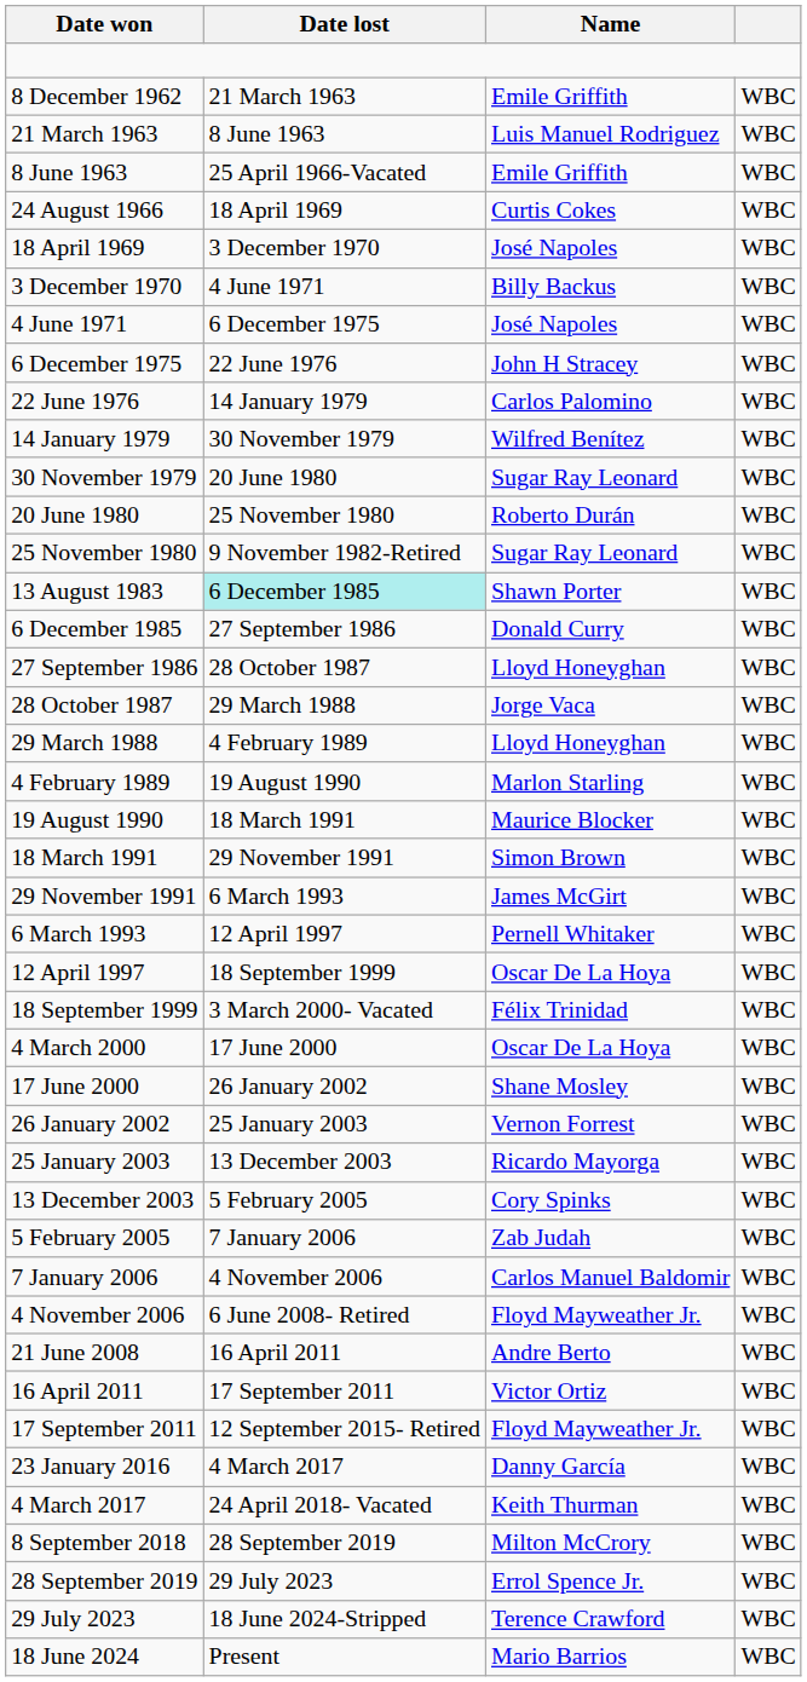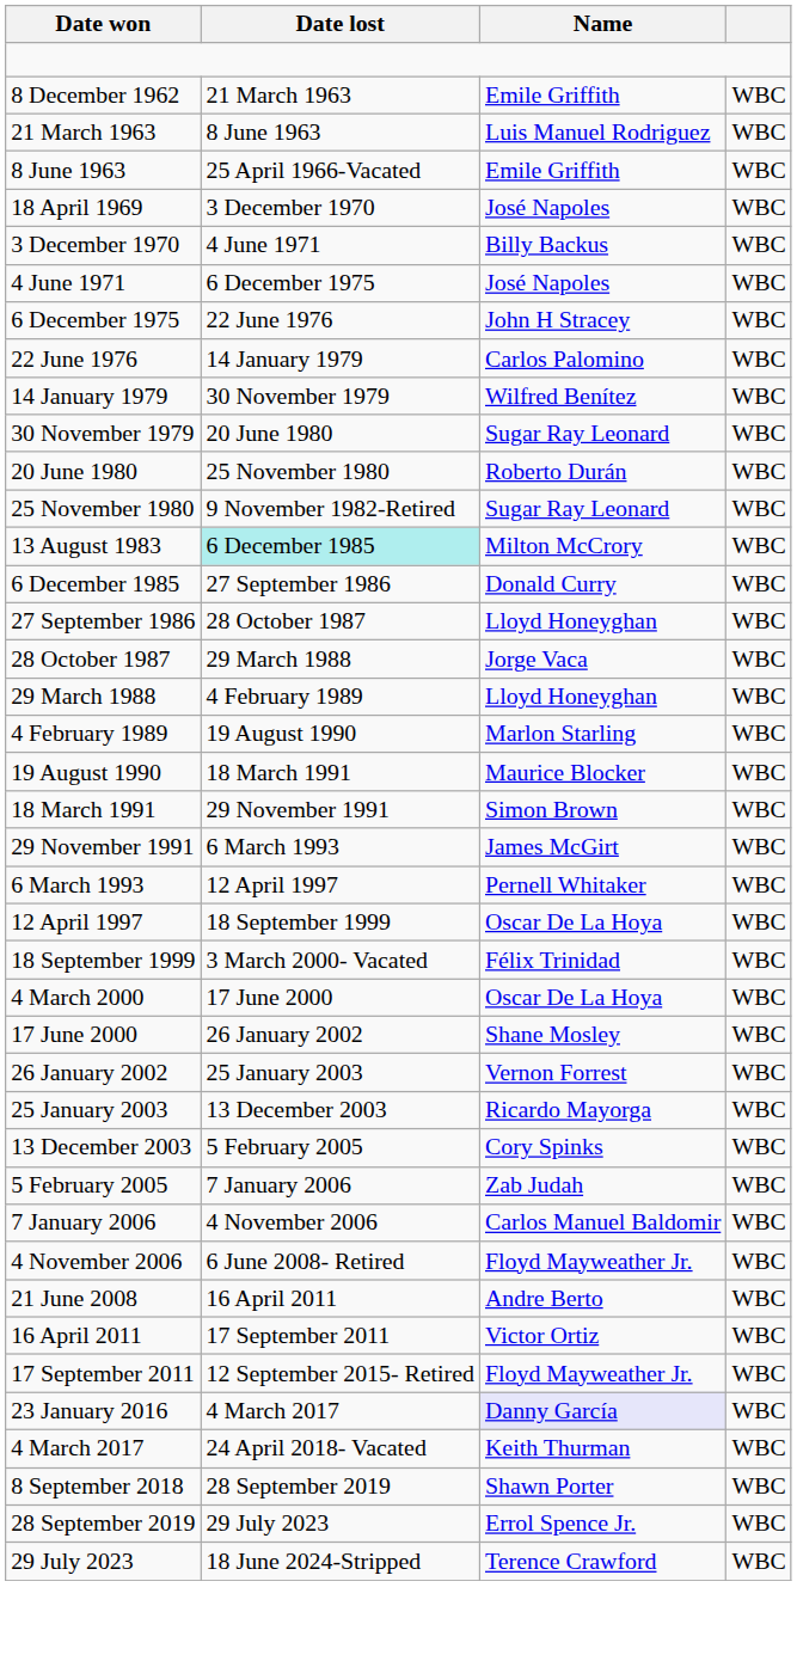- row: 24 August 1966 | 18 April 1969 | Curtis Cokes | WBC
13 August 1983 | Name: Shawn Porter -> Milton McCrory
23 January 2016 | Name: no background -> lavender background
8 September 2018 | Name: Milton McCrory -> Shawn Porter
- row: 18 June 2024 | Present | Mario Barrios | WBC
